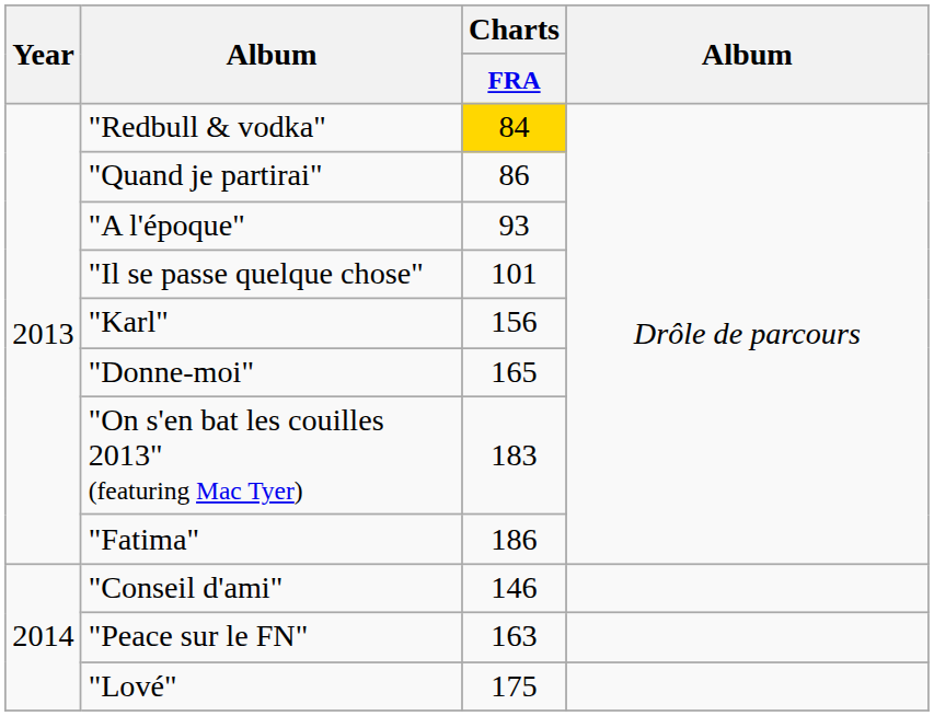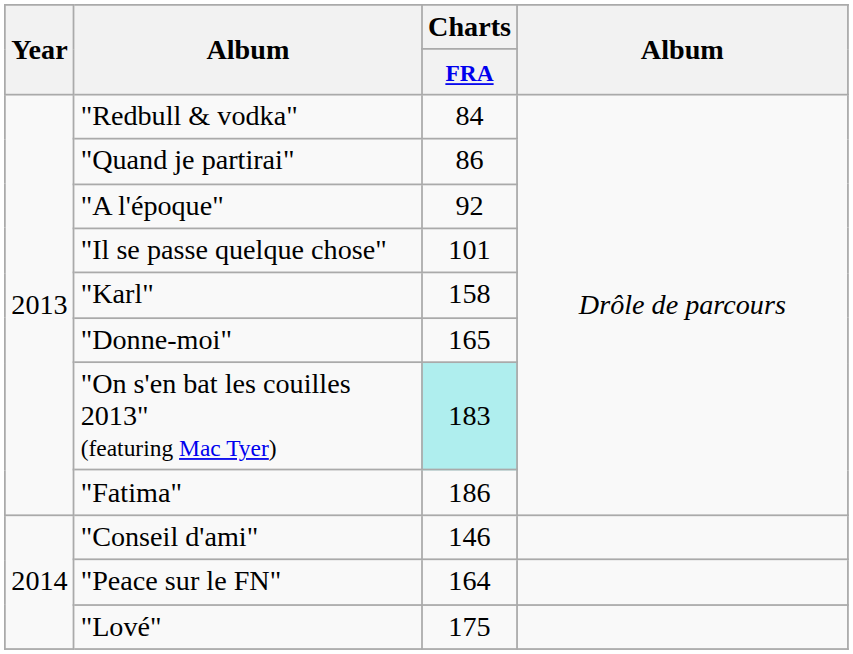"Redbull & vodka" | Charts / FRA: gold background -> no background
"A l'époque" | Charts / FRA: 93 -> 92
"Karl" | Charts / FRA: 156 -> 158
"On s'en bat les couilles 2013" (featuring Mac Tyer) | Charts / FRA: no background -> paleturquoise background
"Peace sur le FN" | Charts / FRA: 163 -> 164
